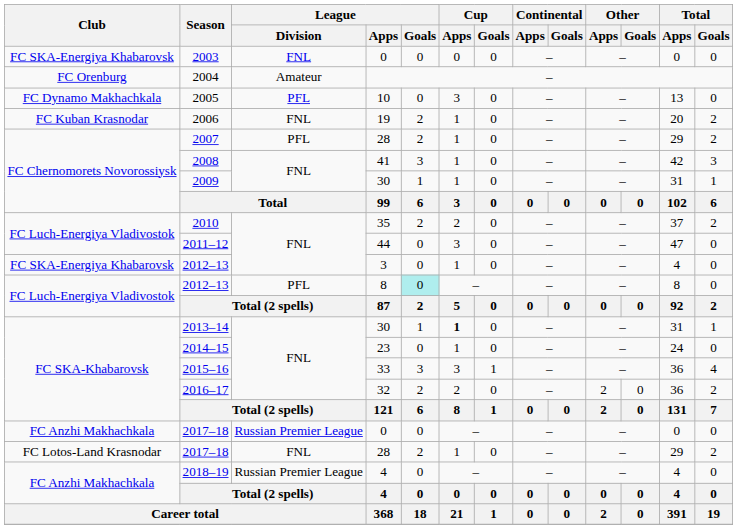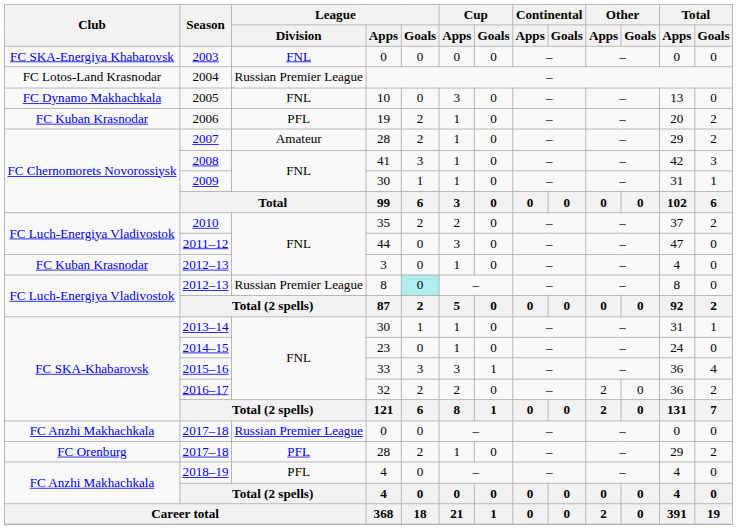2004 | Club: FC Orenburg -> FC Lotos-Land Krasnodar
2004 | League / Division: Amateur -> Russian Premier League
2005 | League / Division: PFL -> FNL
2006 | League / Division: FNL -> PFL
2007 | League / Division: PFL -> Amateur
2012–13 / 3 | Club: FC SKA-Energiya Khabarovsk -> FC Kuban Krasnodar
2012–13 / 8 | League / Division: PFL -> Russian Premier League
2013–14 | Cup / Apps: bold -> normal
2017–18 / 28 | Club: FC Lotos-Land Krasnodar -> FC Orenburg
2017–18 / 28 | League / Division: FNL -> PFL
2018–19 | League / Division: Russian Premier League -> PFL
